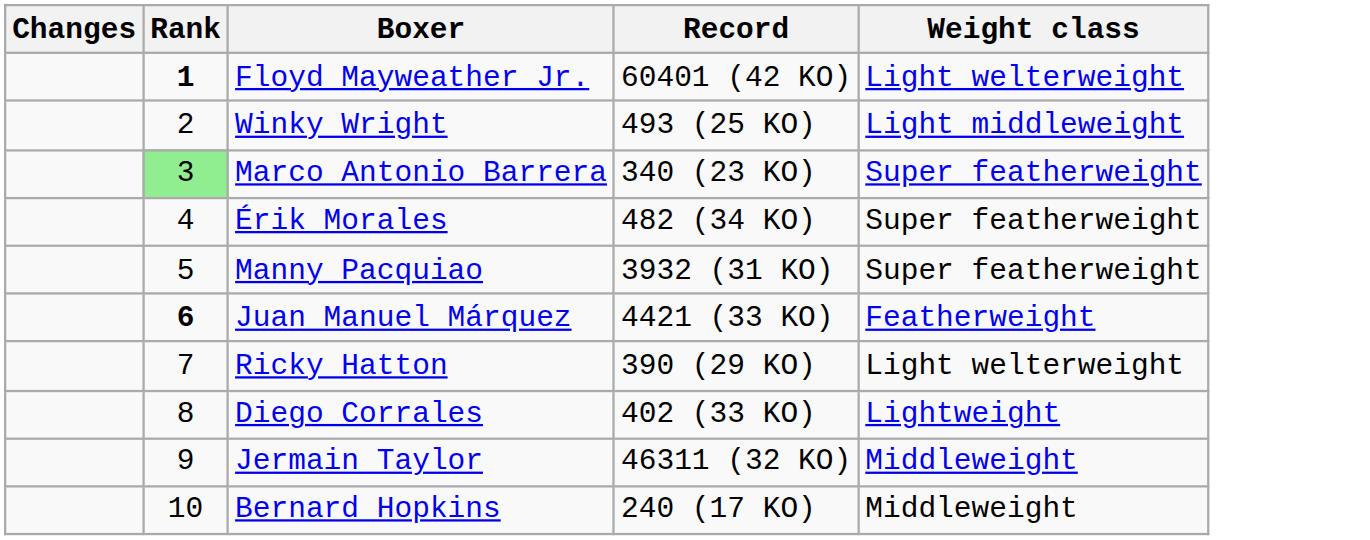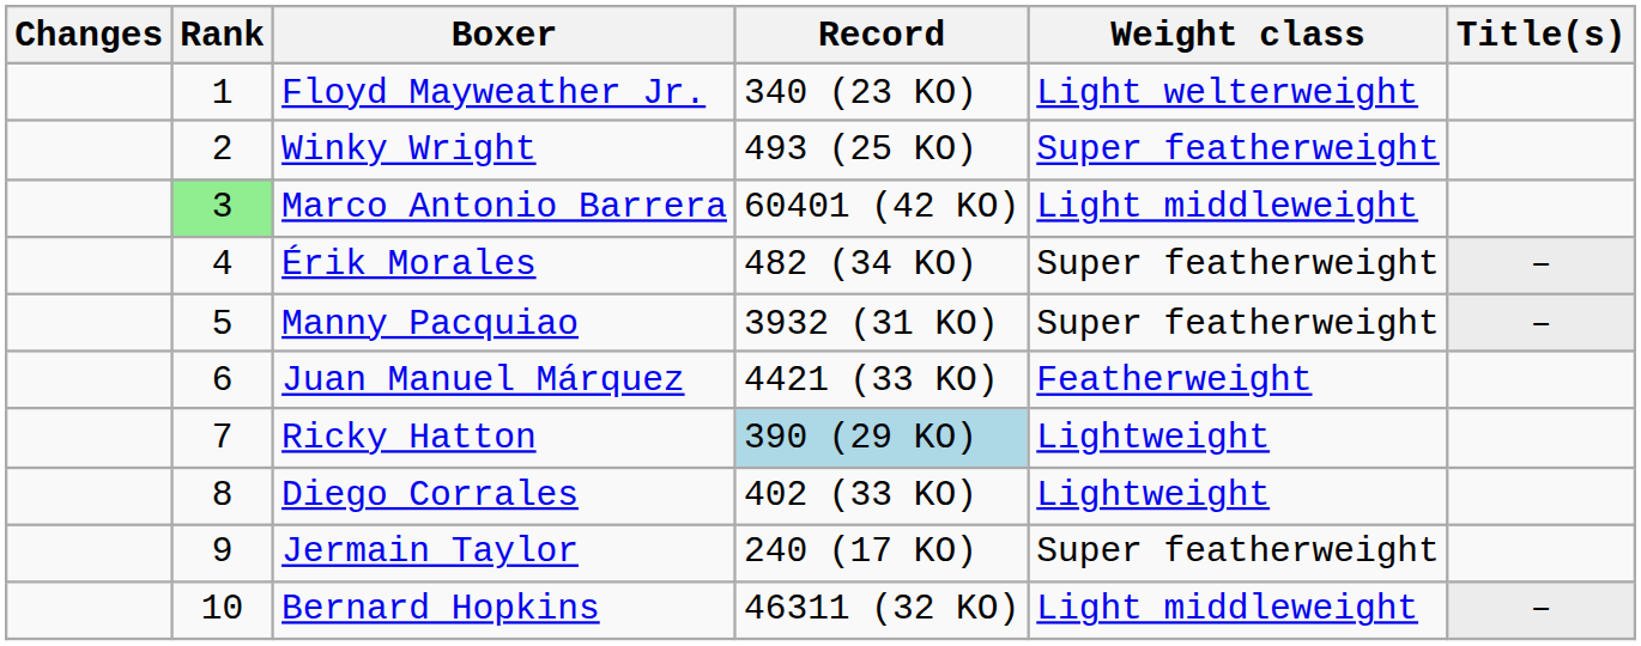+ column: Title(s) | – | – | –
Floyd Mayweather Jr. | Rank: bold -> normal
Floyd Mayweather Jr. | Record: 60401 (42 KO) -> 340 (23 KO)
Winky Wright | Weight class: Light middleweight -> Super featherweight
Marco Antonio Barrera | Record: 340 (23 KO) -> 60401 (42 KO)
Marco Antonio Barrera | Weight class: Super featherweight -> Light middleweight
Juan Manuel Márquez | Rank: bold -> normal
Ricky Hatton | Record: no background -> lightblue background
Ricky Hatton | Weight class: Light welterweight -> Lightweight
Jermain Taylor | Record: 46311 (32 KO) -> 240 (17 KO)
Jermain Taylor | Weight class: Middleweight -> Super featherweight
Bernard Hopkins | Record: 240 (17 KO) -> 46311 (32 KO)
Bernard Hopkins | Weight class: Middleweight -> Light middleweight
